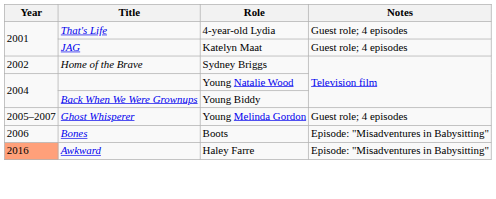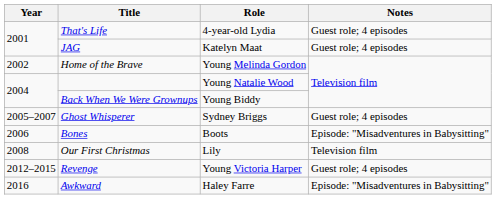Home of the Brave | Role: Sydney Briggs -> Young Melinda Gordon
Ghost Whisperer | Role: Young Melinda Gordon -> Sydney Briggs
+ row: 2008 | Our First Christmas | Lily | Television film
+ row: 2012–2015 | Revenge | Young Victoria Harper | Guest role; 4 episodes
Awkward | Year: lightsalmon background -> no background
